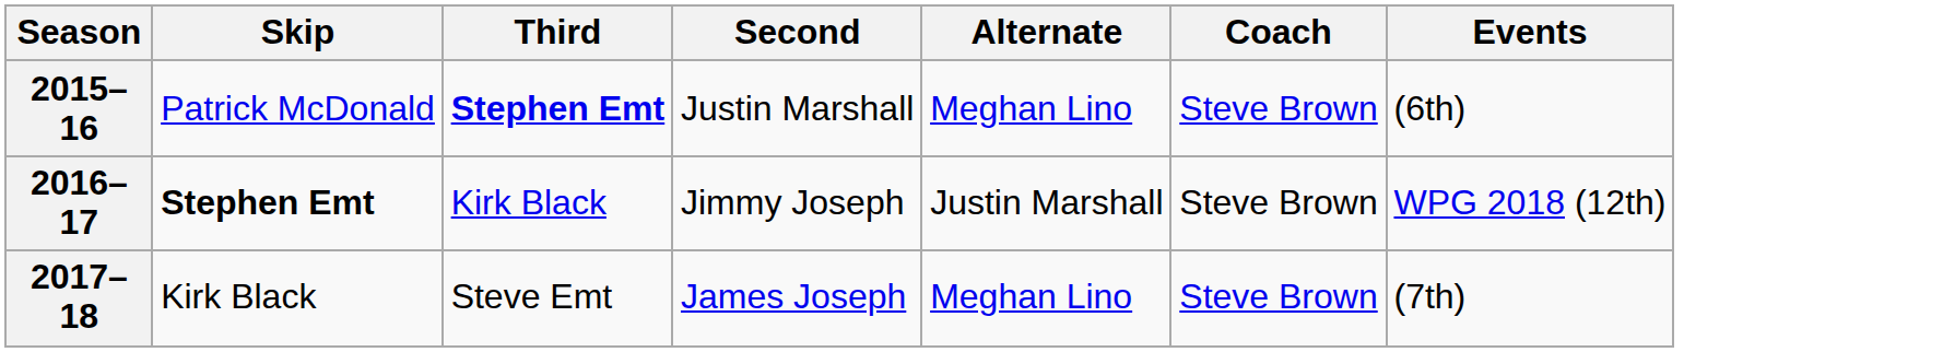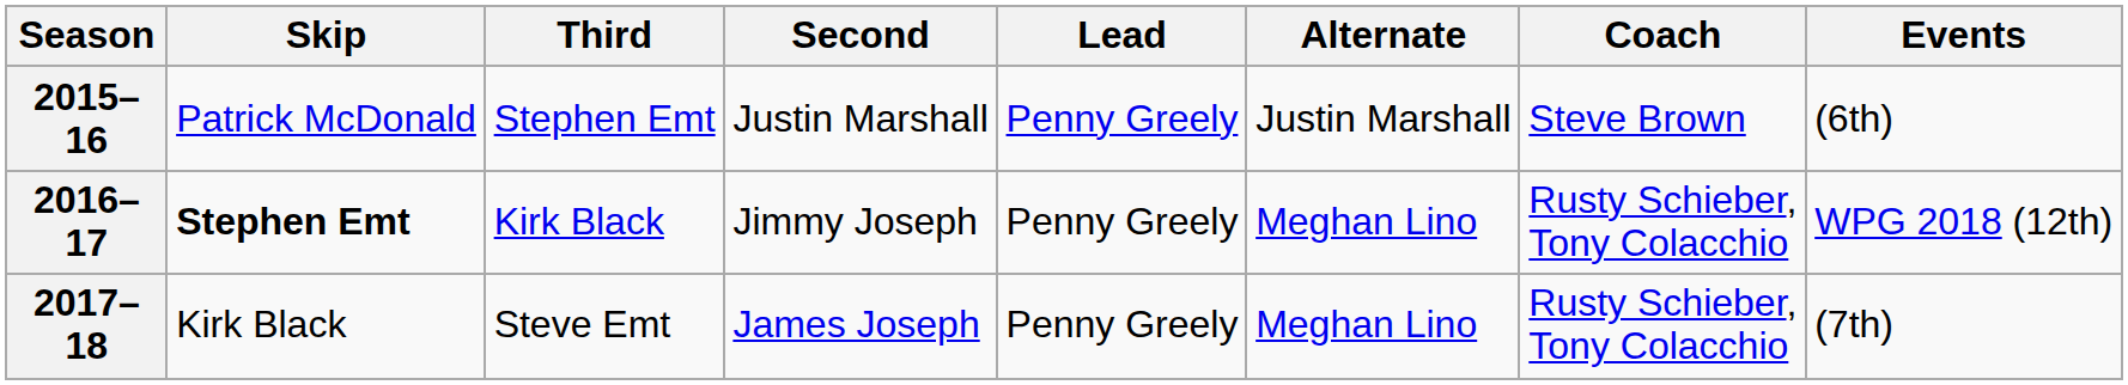+ column: Lead | Penny Greely | Penny Greely | Penny Greely
2015–16 | Third: bold -> normal
2015–16 | Alternate: Meghan Lino -> Justin Marshall
2016–17 | Alternate: Justin Marshall -> Meghan Lino
2016–17 | Coach: Steve Brown -> Rusty Schieber, Tony Colacchio
2017–18 | Coach: Steve Brown -> Rusty Schieber, Tony Colacchio
